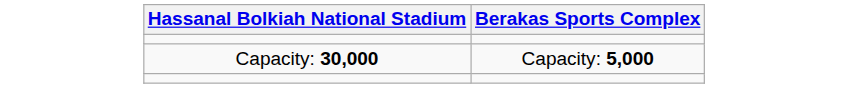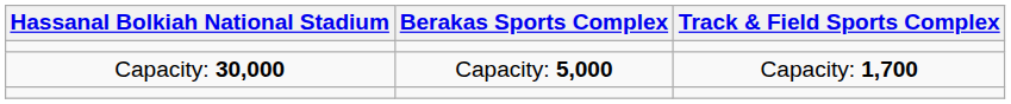+ column: Track & Field Sports Complex | Capacity: 1,700
